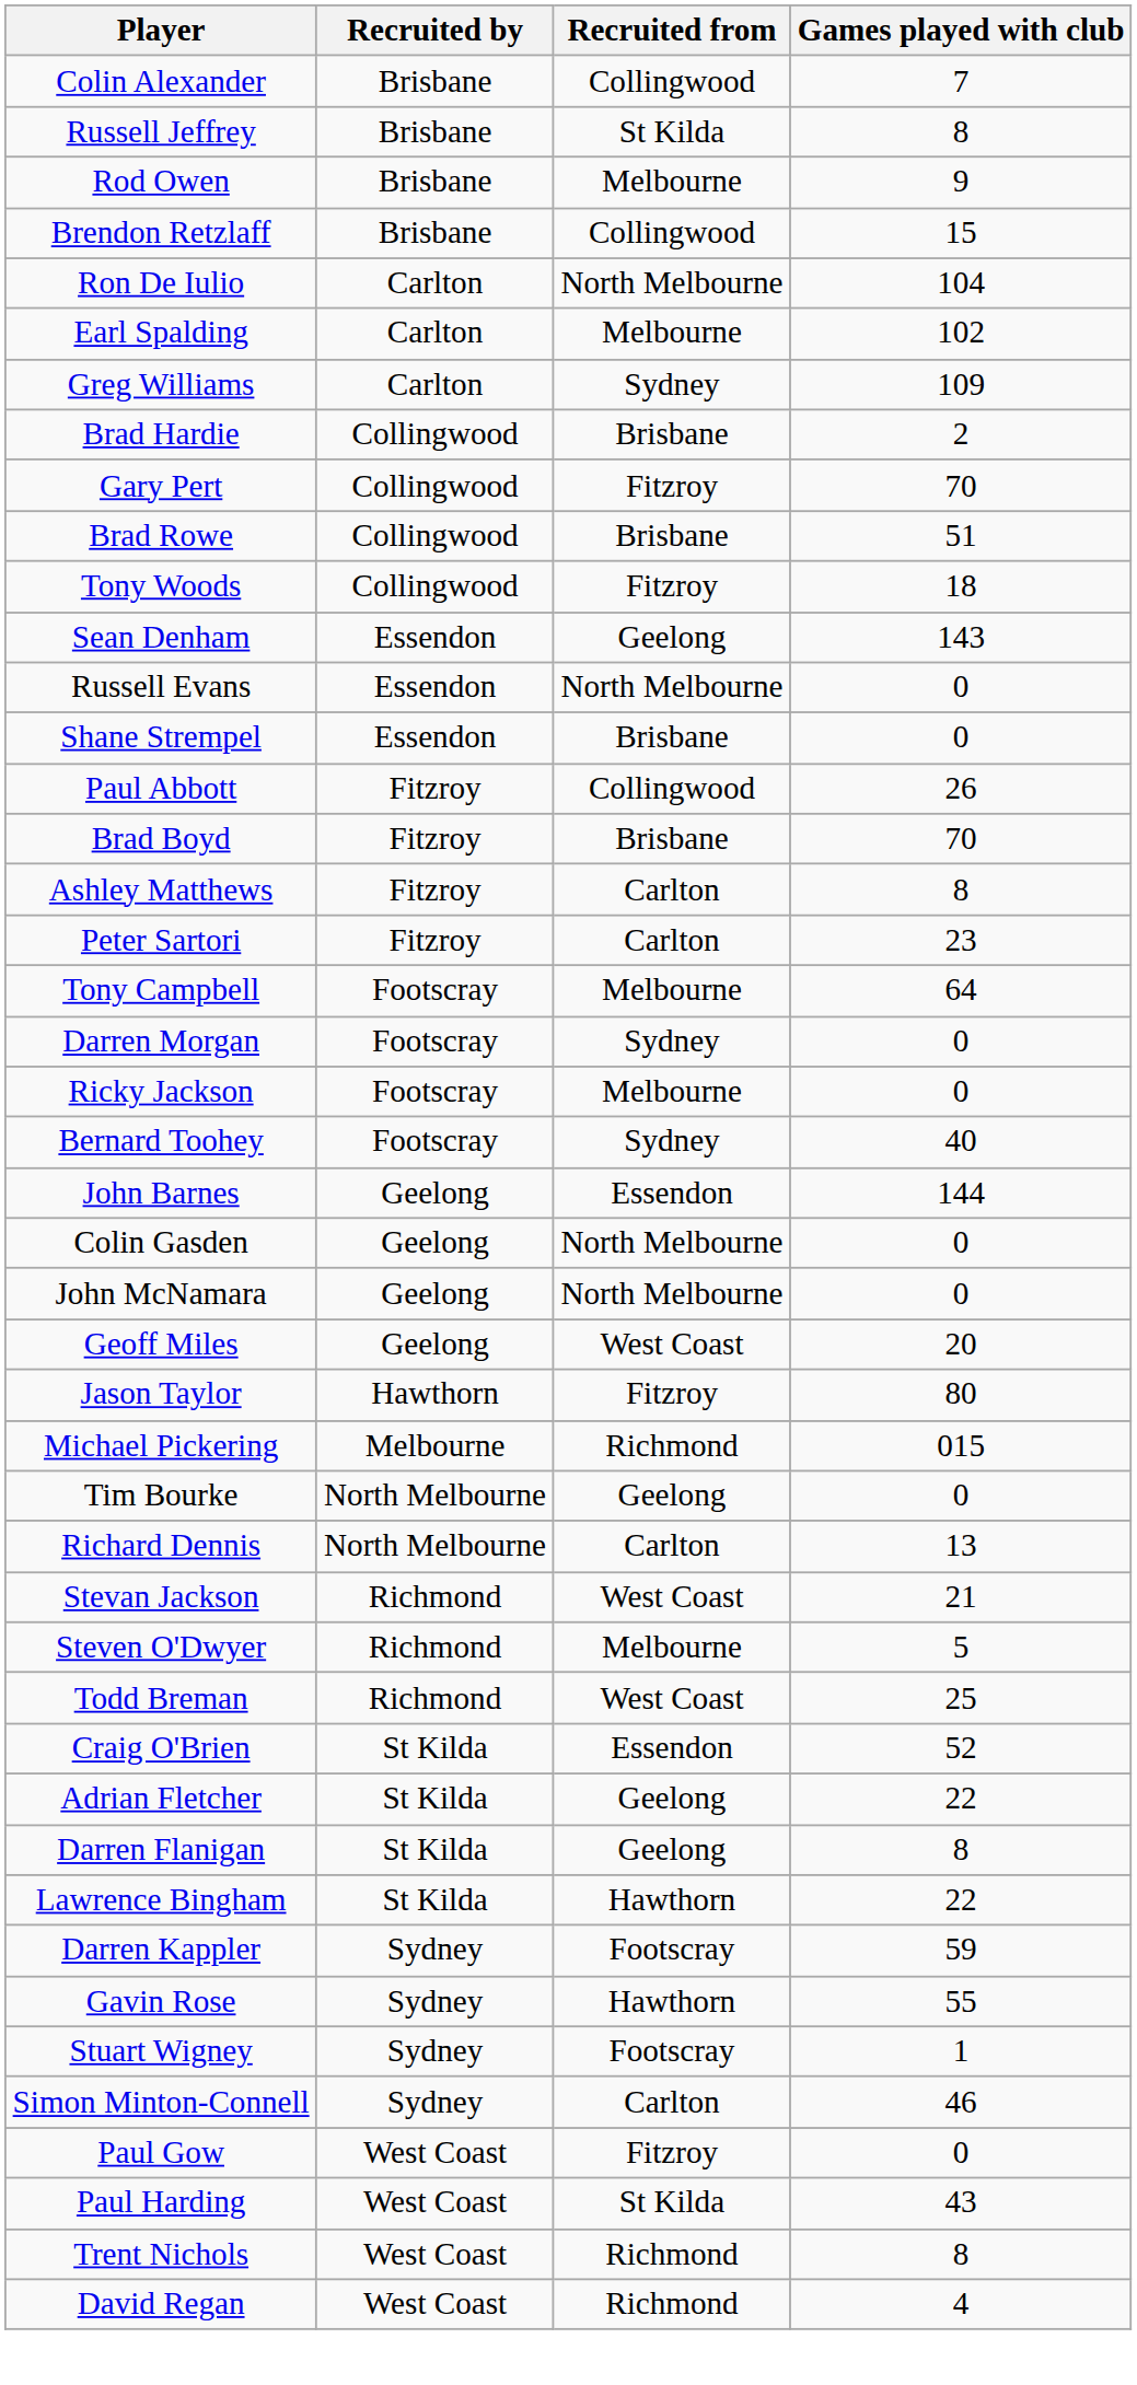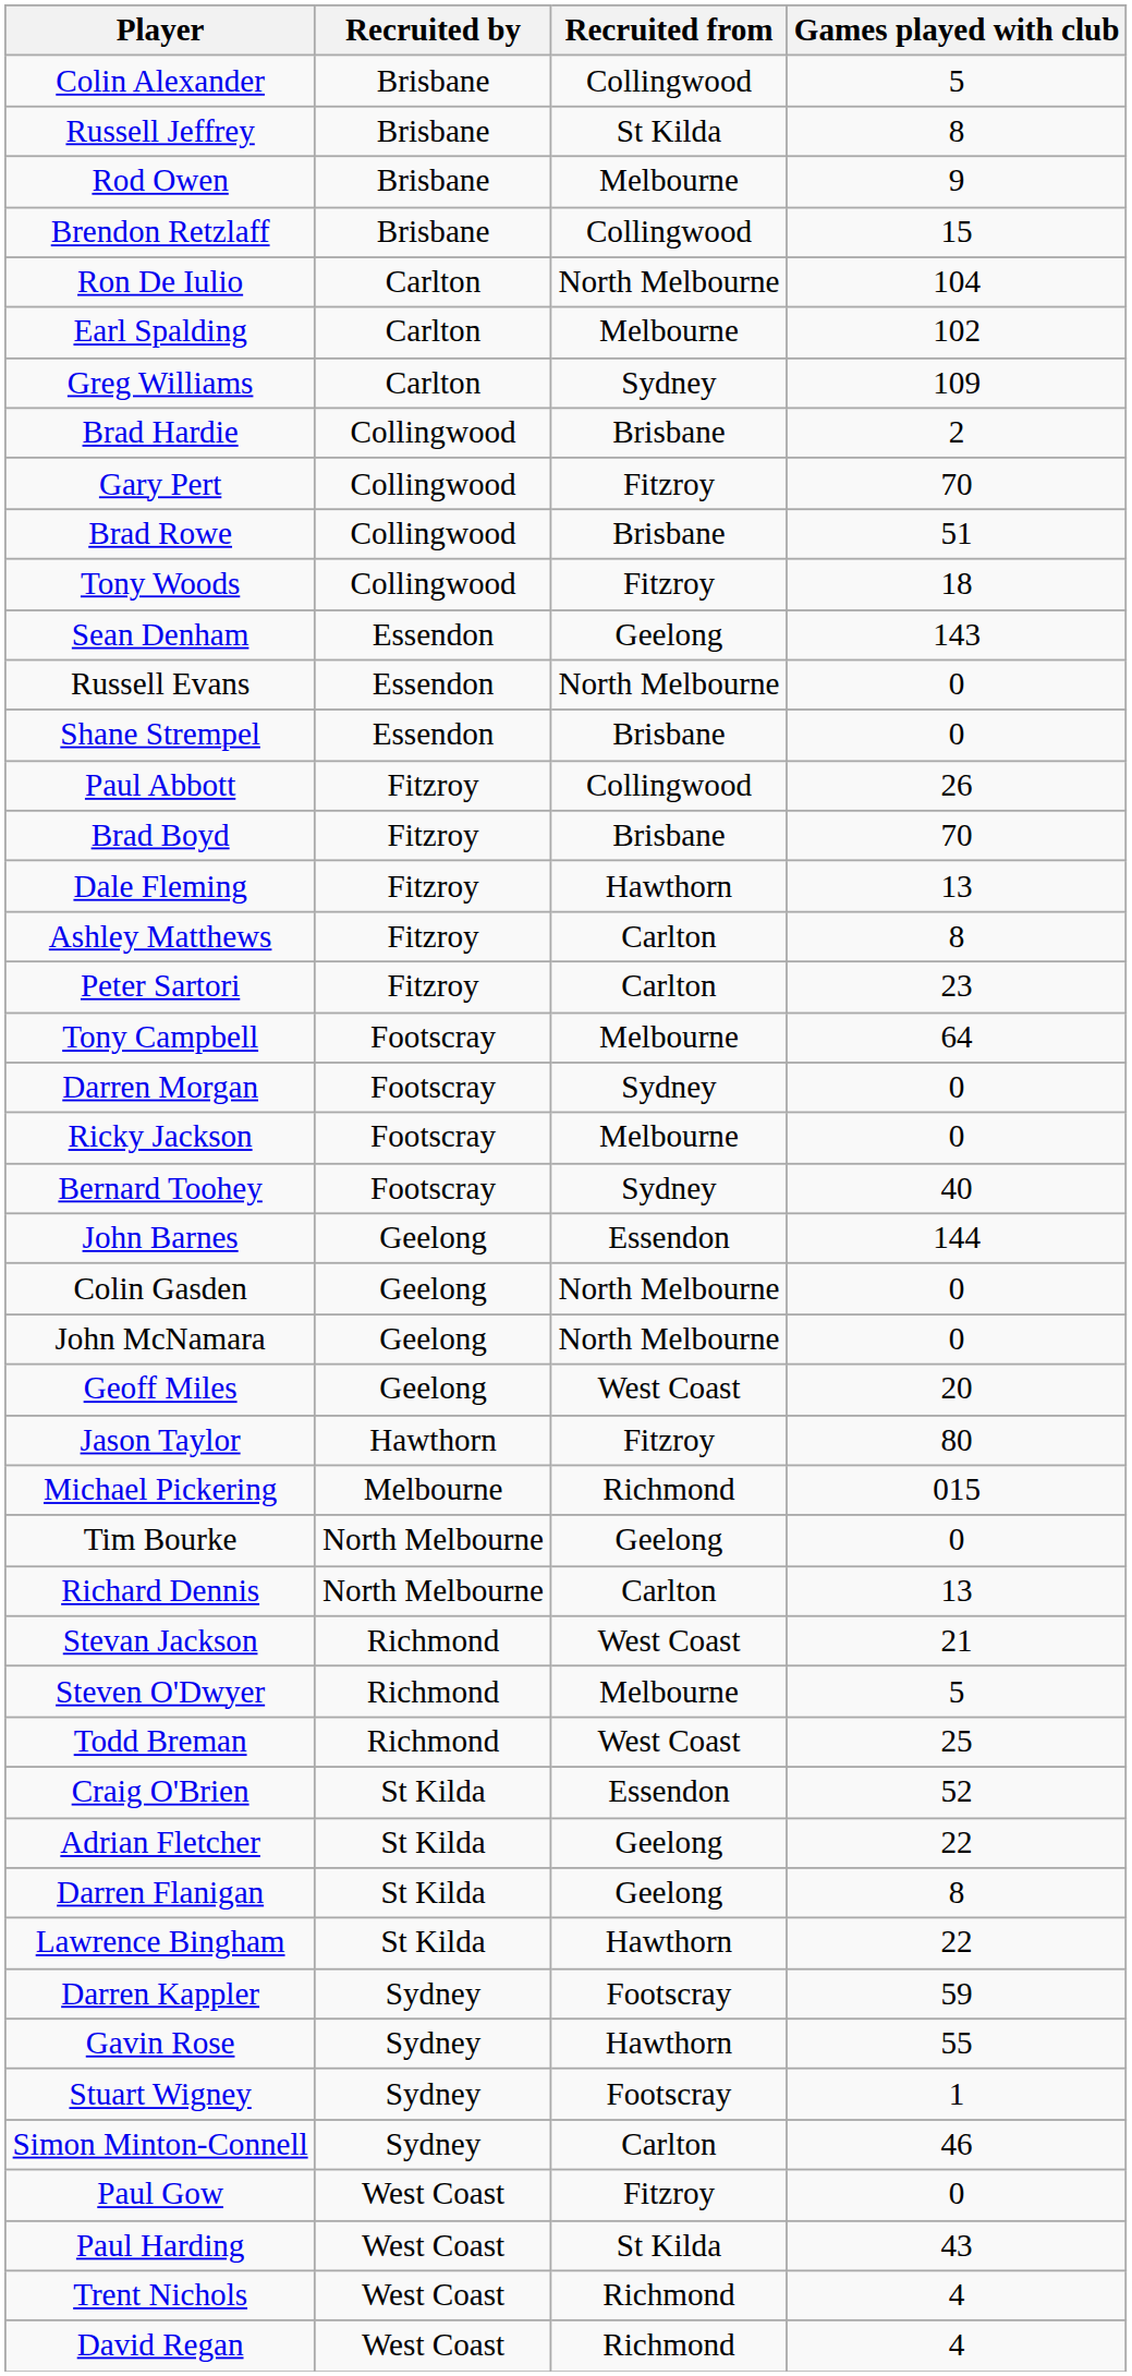Colin Alexander | Games played with club: 7 -> 5
+ row: Dale Fleming | Fitzroy | Hawthorn | 13
Trent Nichols | Games played with club: 8 -> 4
